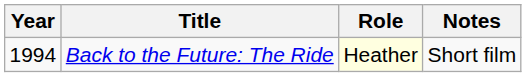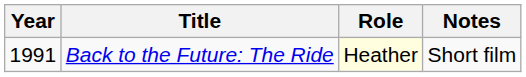Back to the Future: The Ride | Year: 1994 -> 1991
